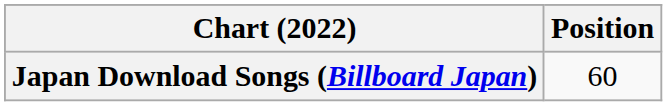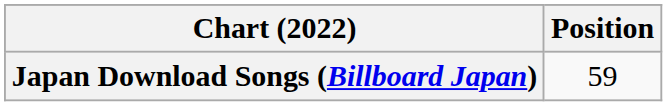Japan Download Songs (Billboard Japan) | Position: 60 -> 59
